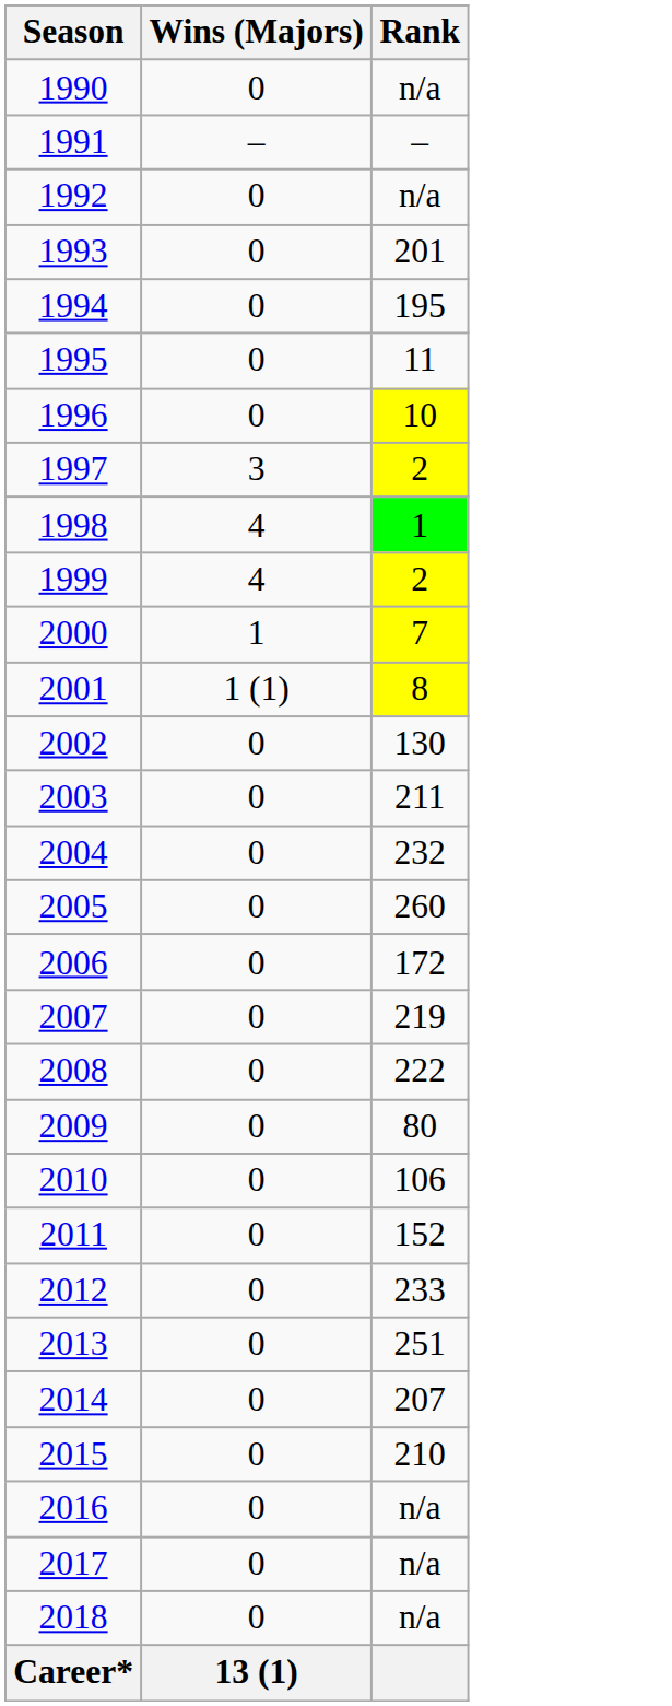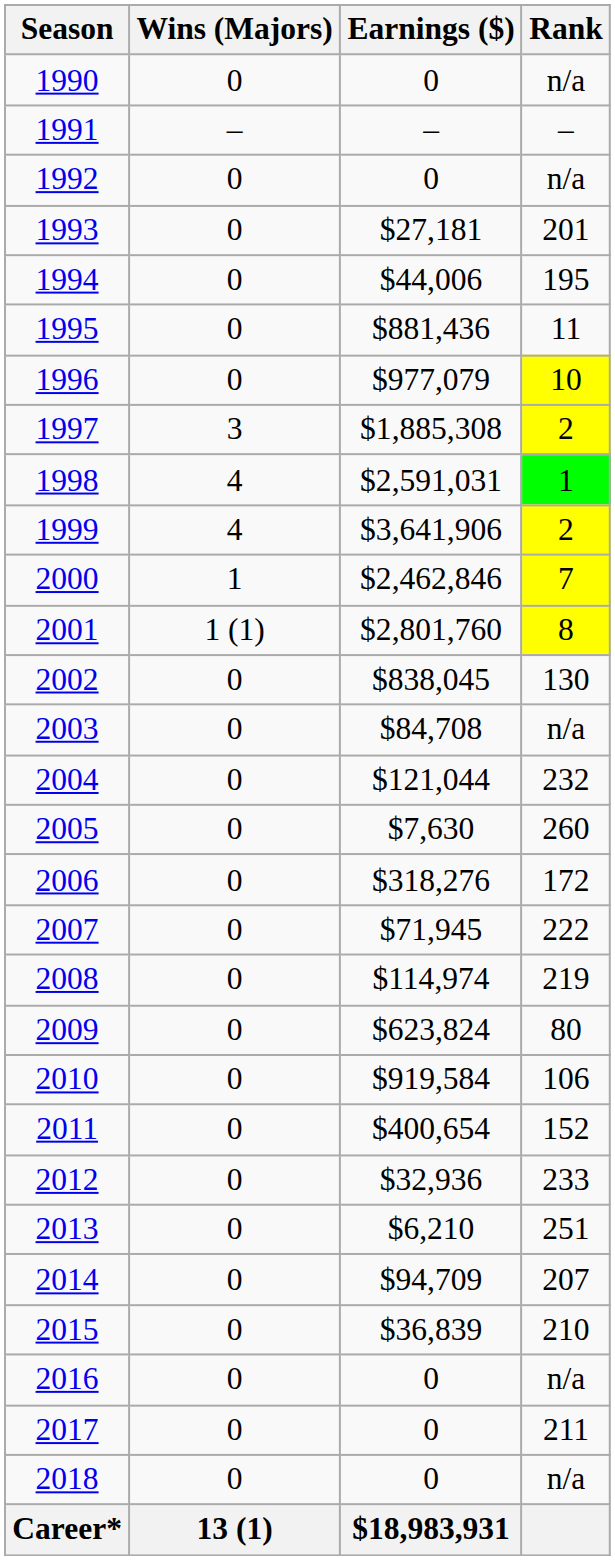+ column: Earnings ($) | 0 | – | 0 | $27,181 | $44,006 | $881,436 | $977,079 | $1,885,308 | $2,591,031 | $3,641,906 | $2,462,846 | $2,801,760 | $838,045 | $84,708 | $121,044 | $7,630 | $318,276 | $71,945 | $114,974 | $623,824 | $919,584 | $400,654 | $32,936 | $6,210 | $94,709 | $36,839 | 0 | 0 | 0 | $18,983,931
2003 | Rank: 211 -> n/a
2007 | Rank: 219 -> 222
2008 | Rank: 222 -> 219
2017 | Rank: n/a -> 211
